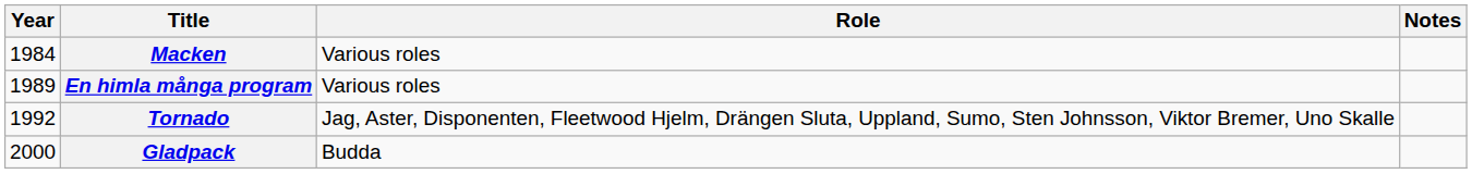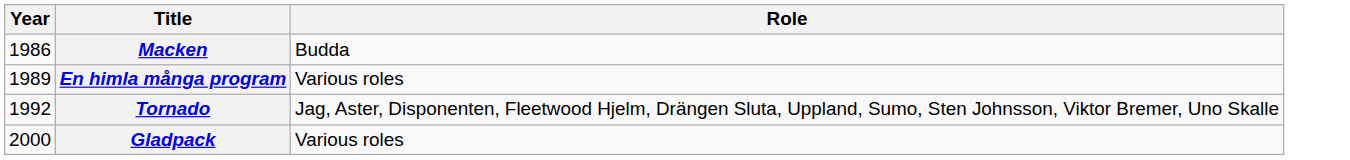- column: Notes
Macken | Year: 1984 -> 1986
Macken | Role: Various roles -> Budda
Gladpack | Role: Budda -> Various roles
